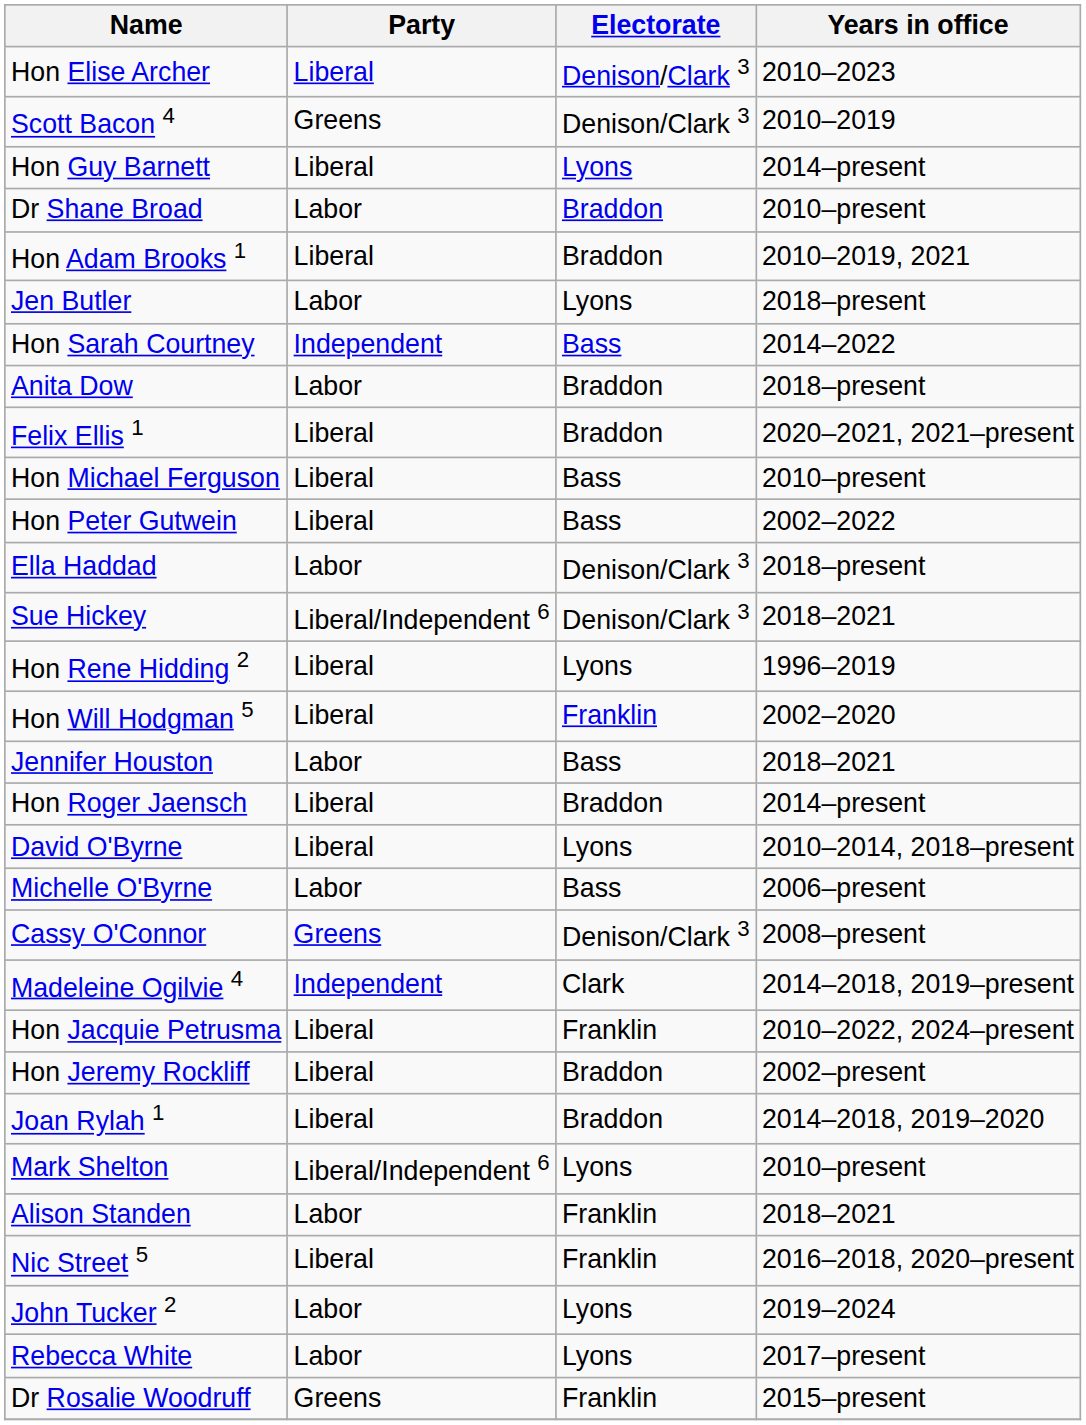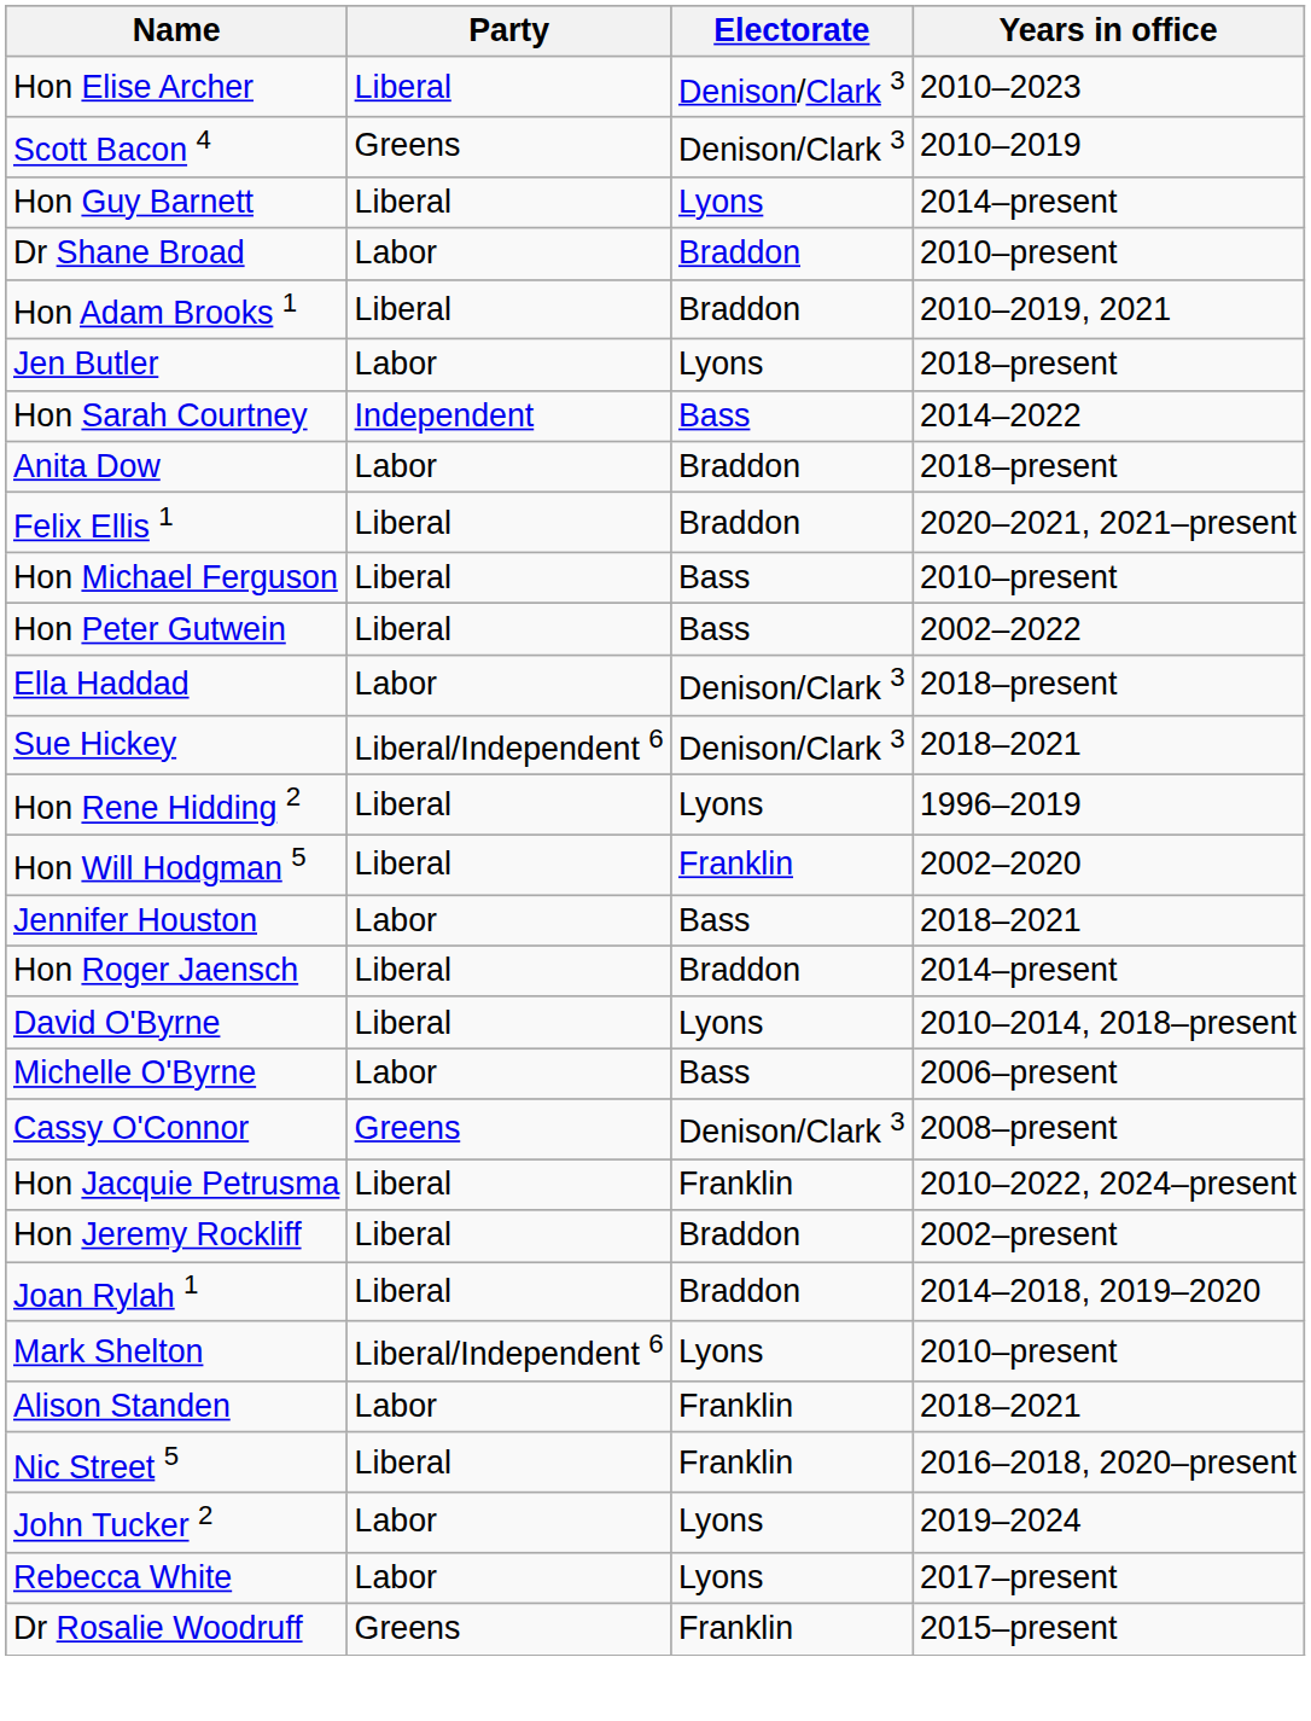- row: Madeleine Ogilvie 4 | Independent | Clark | 2014–2018, 2019–present
